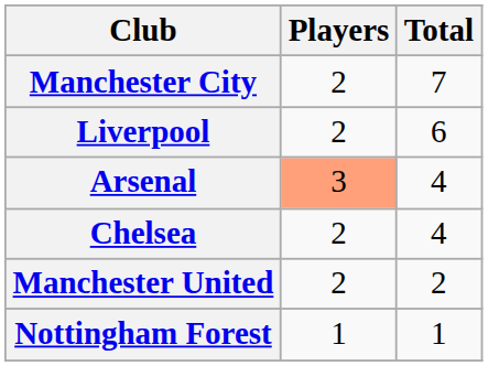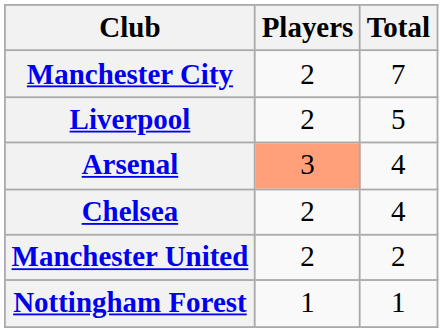Liverpool | Total: 6 -> 5
